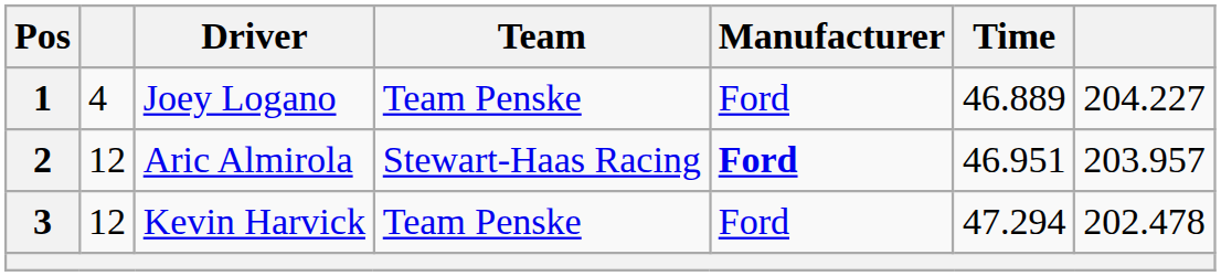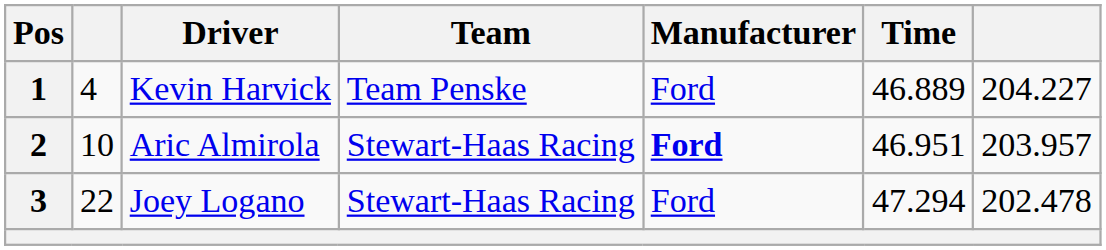1 | Driver: Joey Logano -> Kevin Harvick
2 | column 2: 12 -> 10
3 | column 2: 12 -> 22
3 | Driver: Kevin Harvick -> Joey Logano
3 | Team: Team Penske -> Stewart-Haas Racing
